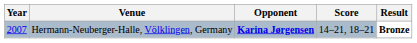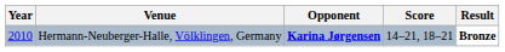Hermann-Neuberger-Halle, Völklingen, Germany | Year: 2007 -> 2010
